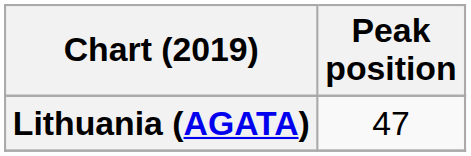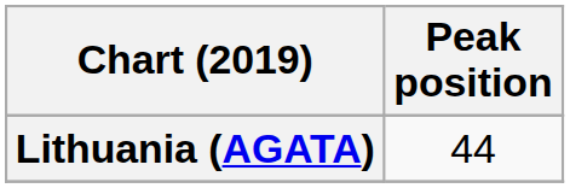Lithuania (AGATA) | Peak position: 47 -> 44
